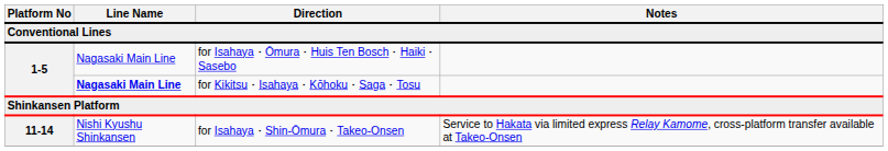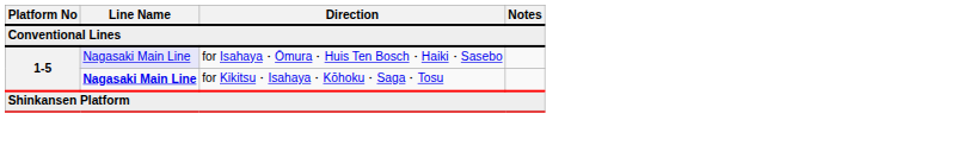for Isahaya・Ōmura・Huis Ten Bosch・Haiki・Sasebo | Line Name: no background -> lavender background
- row: 11-14 | Nishi Kyushu Shinkansen | for Isahaya・Shin-Ōmura・Takeo-Onsen | Service to Hakata via limited express Relay Kamome, cross-platform transfer available at Takeo-Onsen
